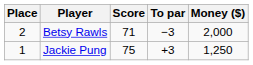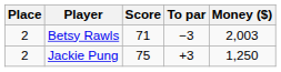Betsy Rawls | Money ($): 2,000 -> 2,003
Jackie Pung | Place: 1 -> 2
